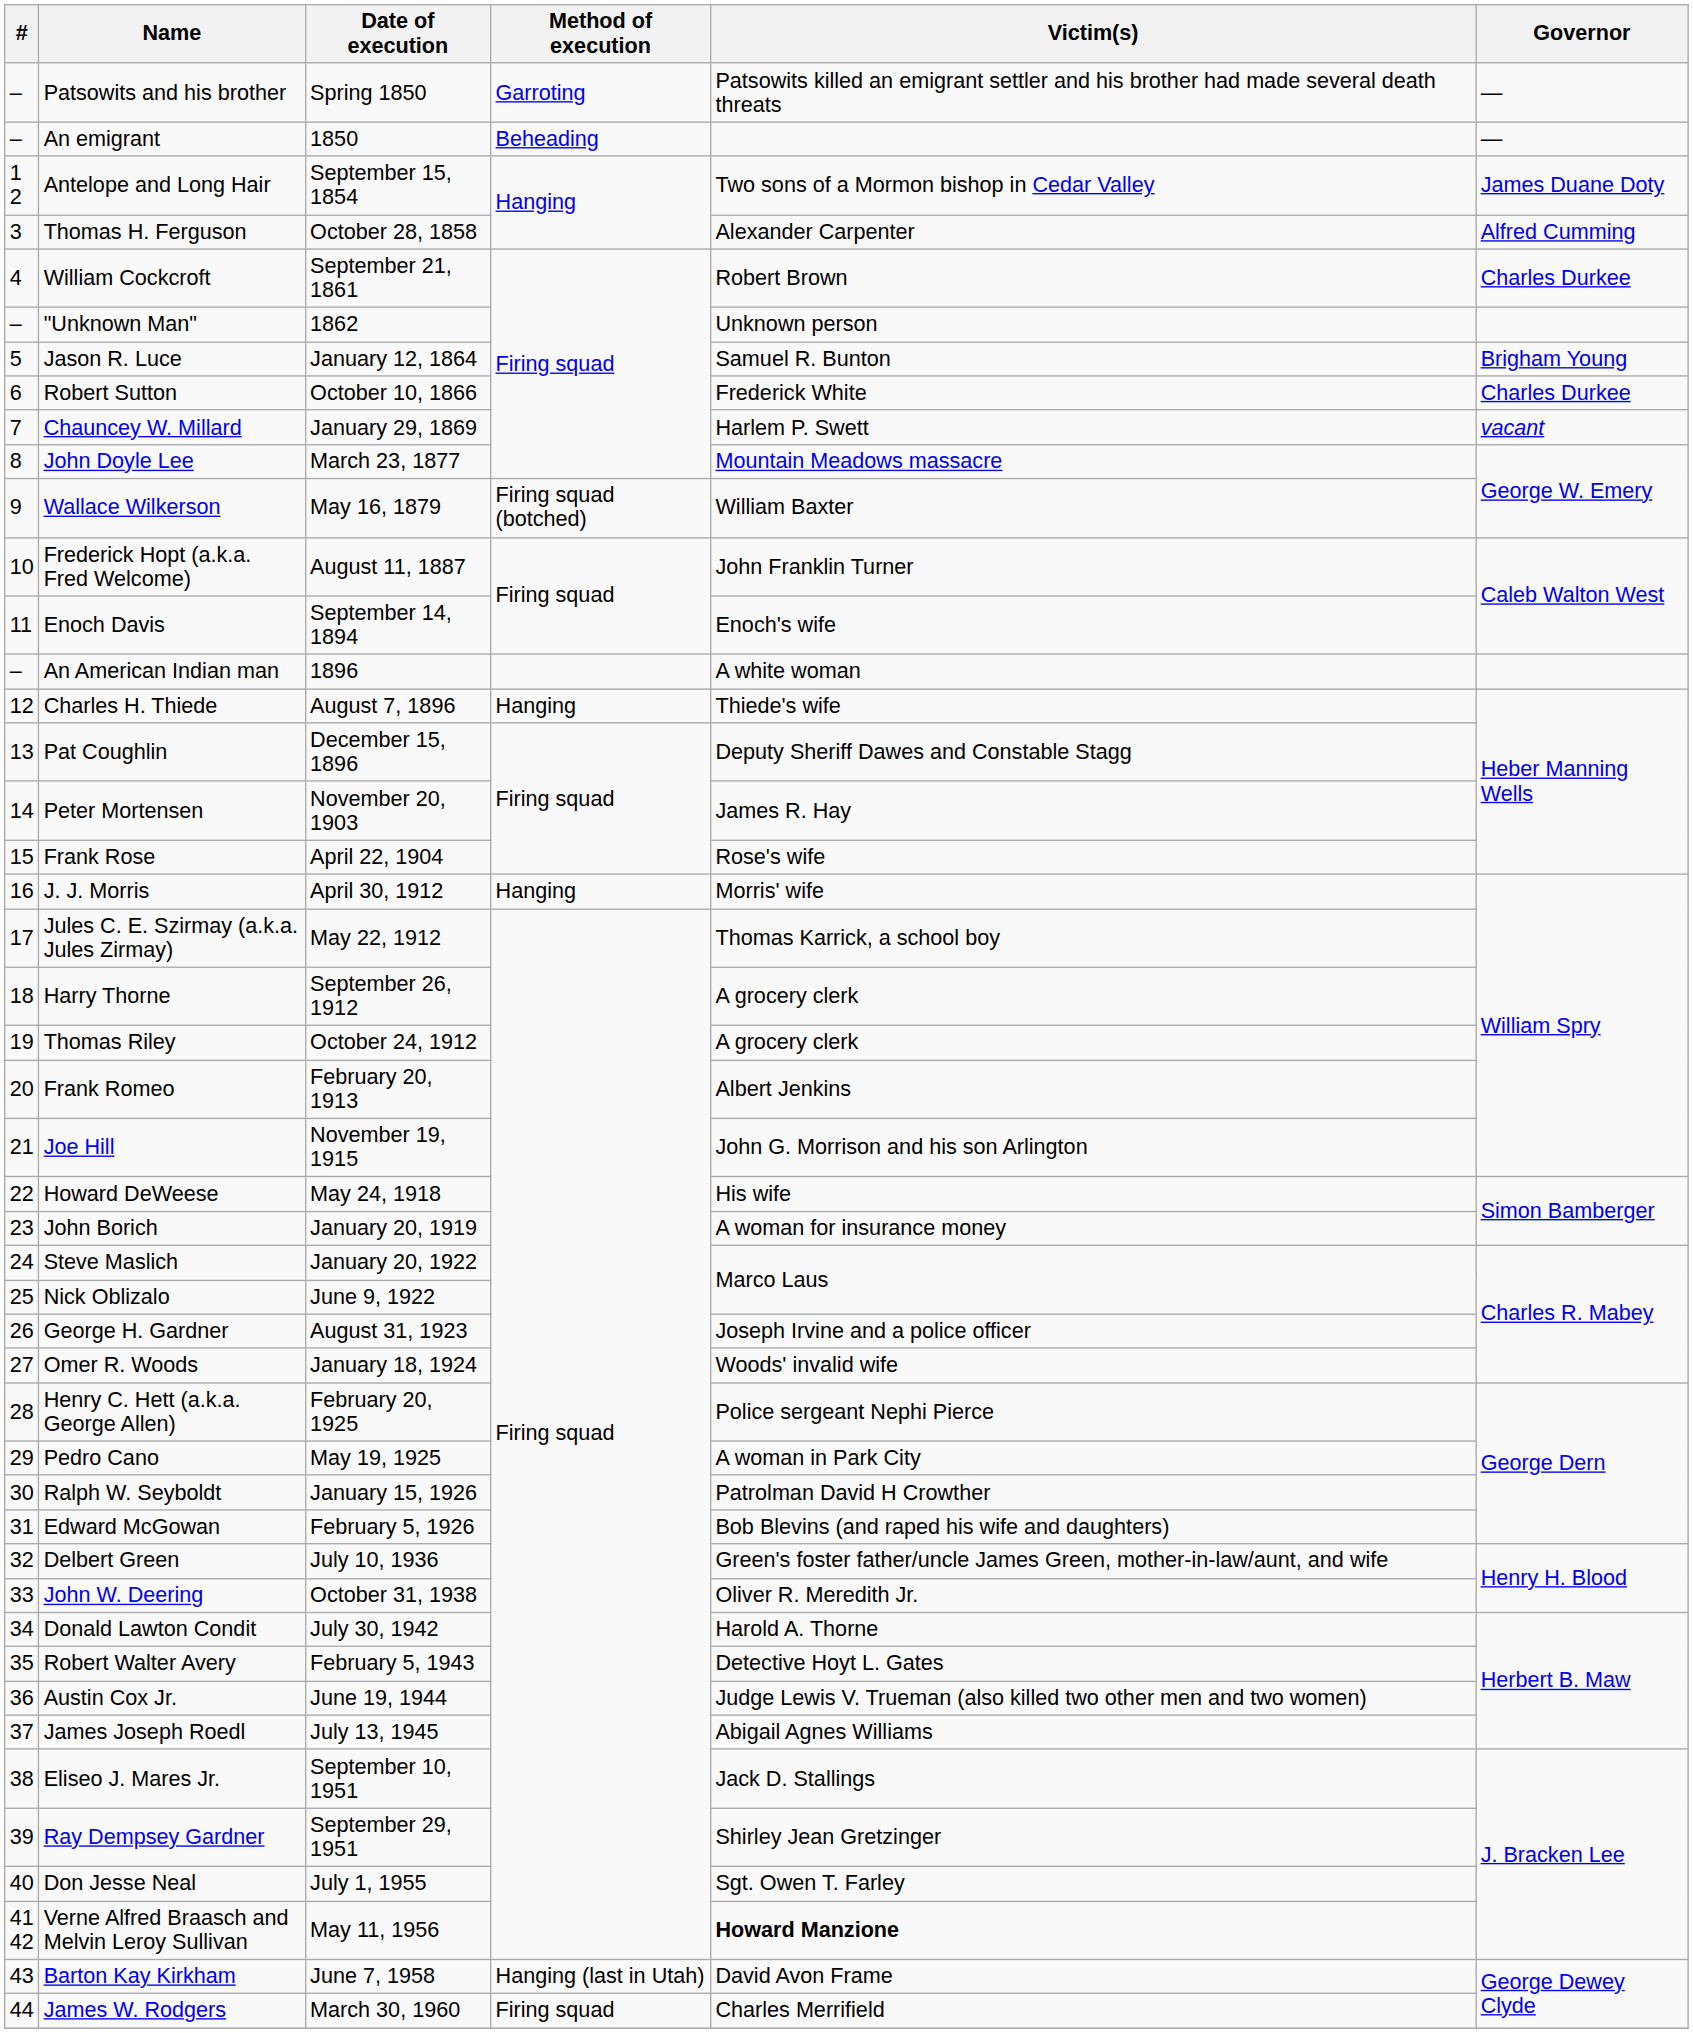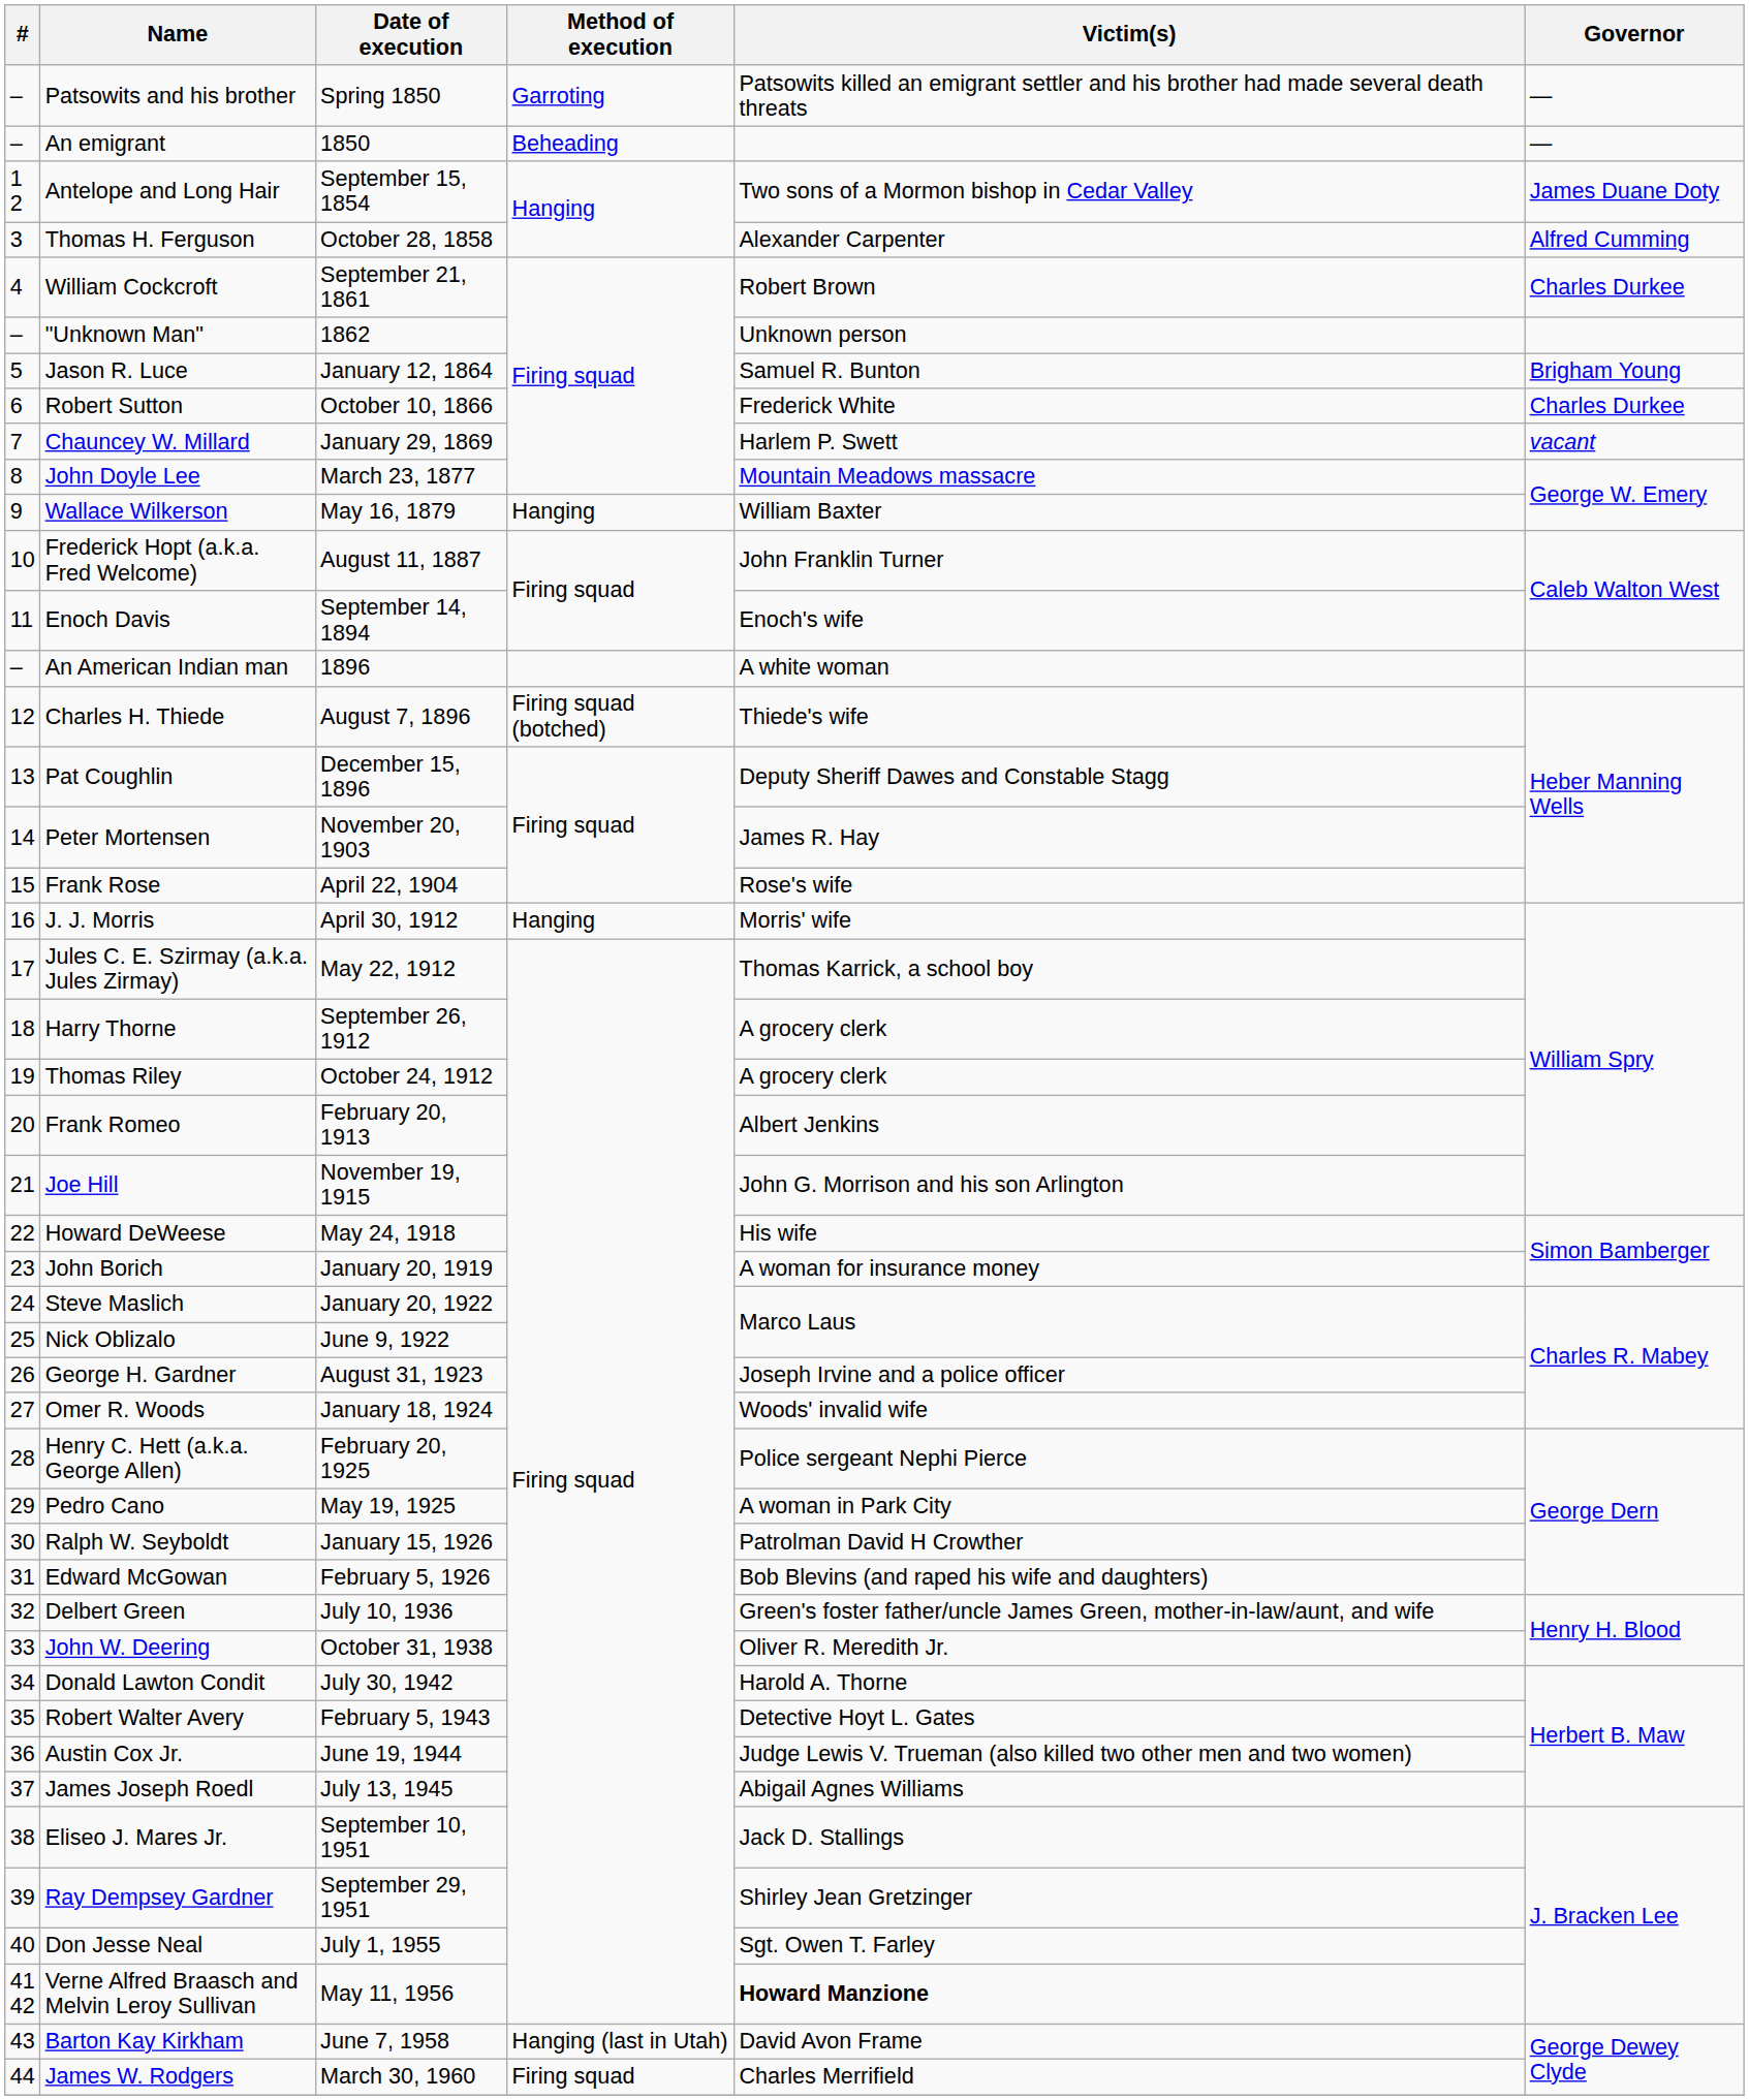Wallace Wilkerson | Method of execution: Firing squad (botched) -> Hanging
Charles H. Thiede | Method of execution: Hanging -> Firing squad (botched)
